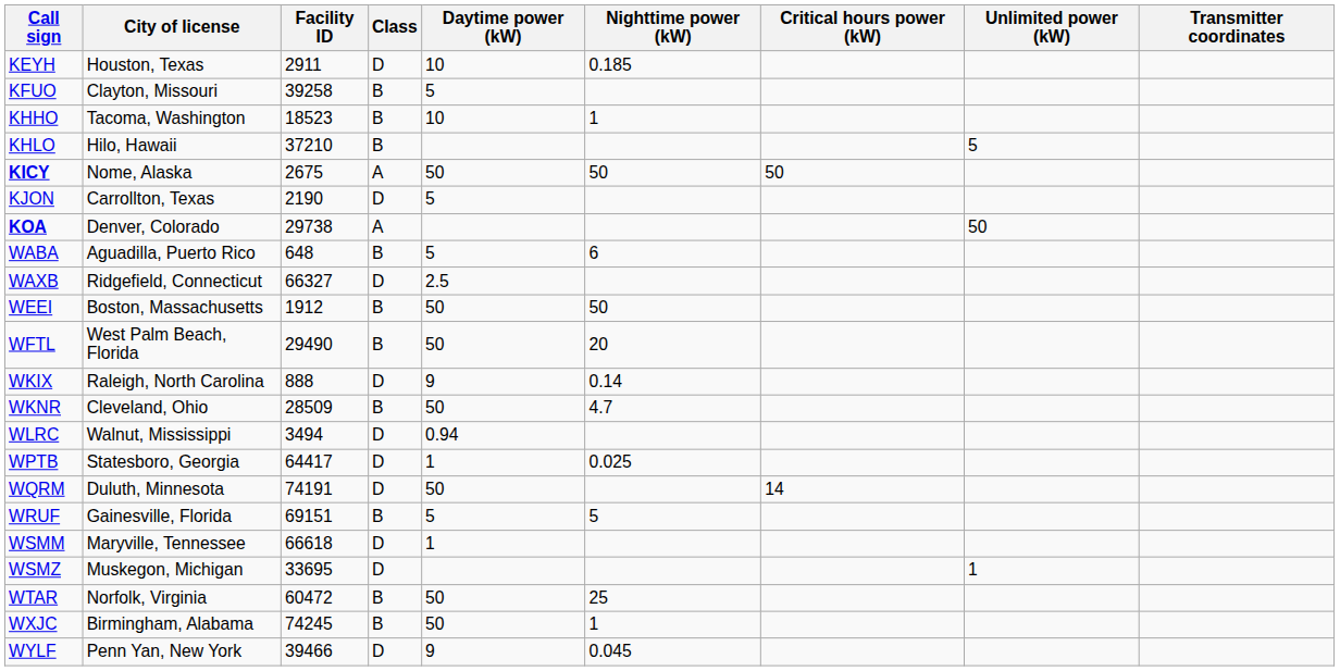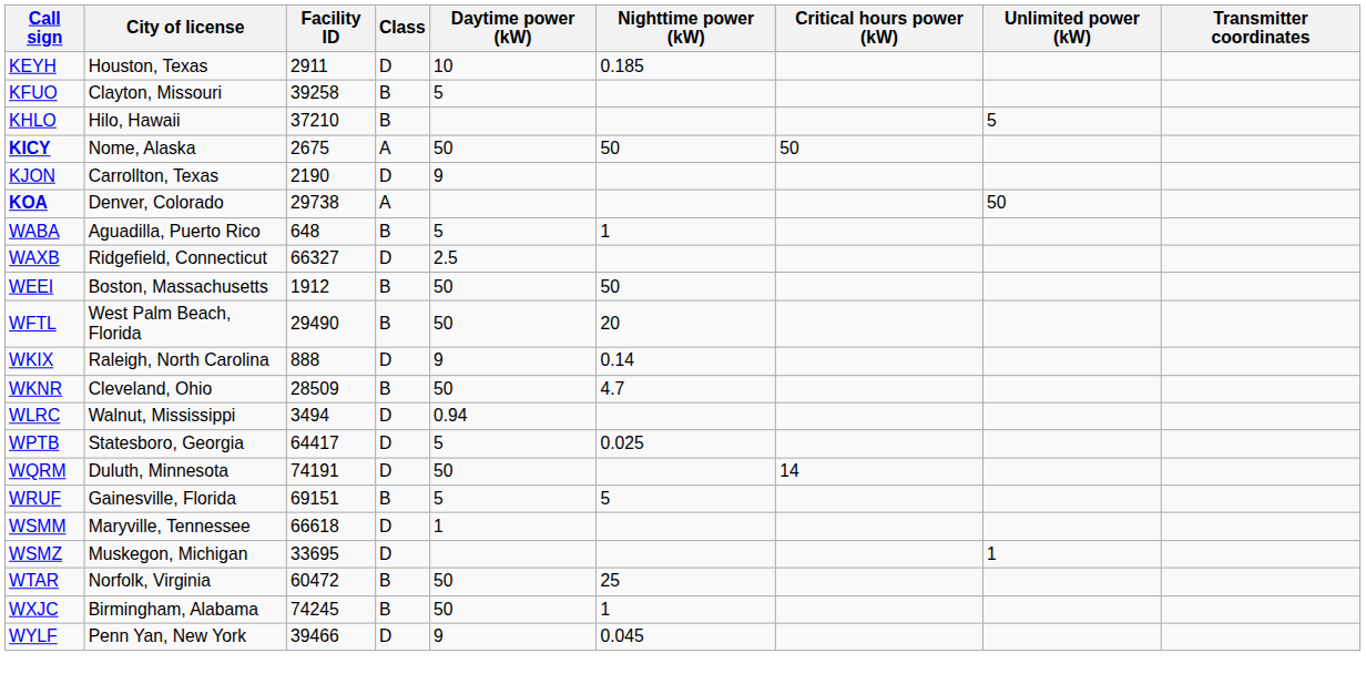- row: KHHO | Tacoma, Washington | 18523 | B | 10 | 1
KJON | Daytime power (kW): 5 -> 9
WABA | Nighttime power (kW): 6 -> 1
WPTB | Daytime power (kW): 1 -> 5
